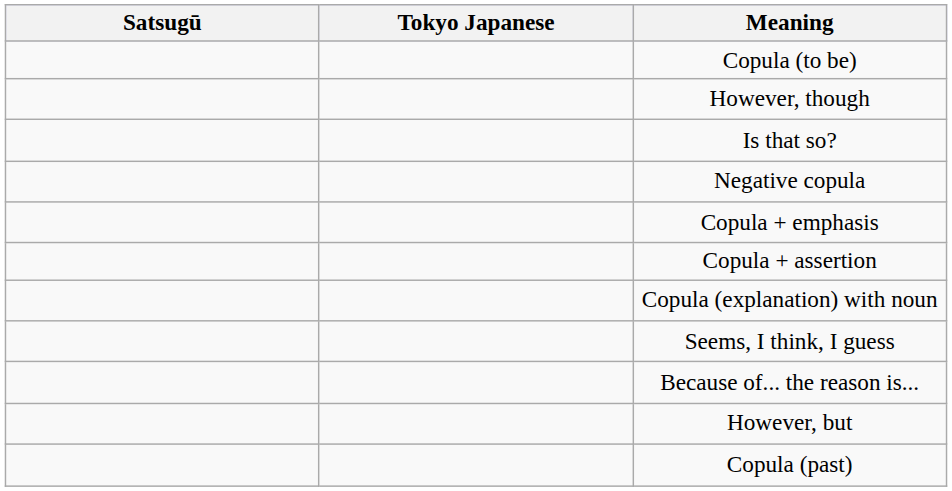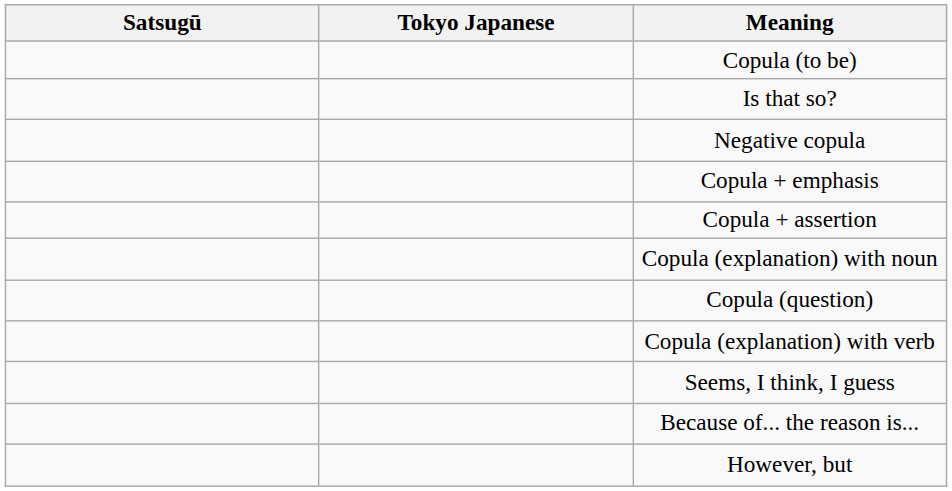- row: However, though
+ row: Copula (question)
+ row: Copula (explanation) with verb
- row: Copula (past)
